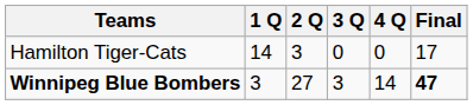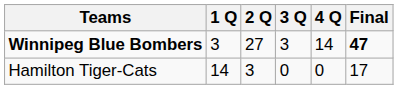rows swapped: Hamilton Tiger-Cats <-> Winnipeg Blue Bombers
